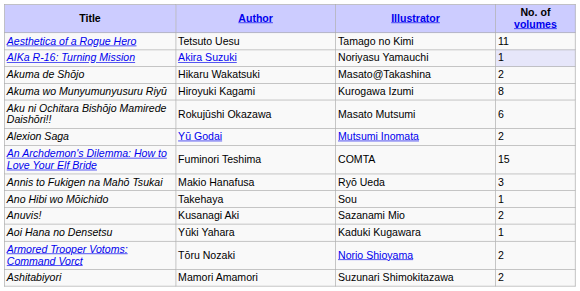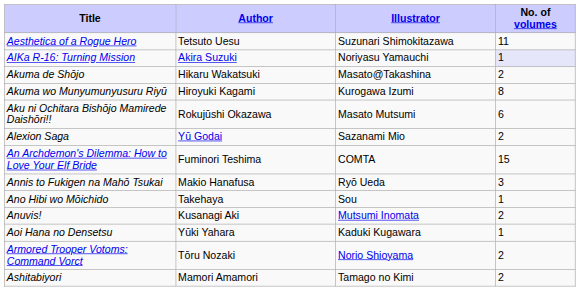Aesthetica of a Rogue Hero | Illustrator: Tamago no Kimi -> Suzunari Shimokitazawa
Alexion Saga | Illustrator: Mutsumi Inomata -> Sazanami Mio
Anuvis! | Illustrator: Sazanami Mio -> Mutsumi Inomata
Ashitabiyori | Illustrator: Suzunari Shimokitazawa -> Tamago no Kimi
